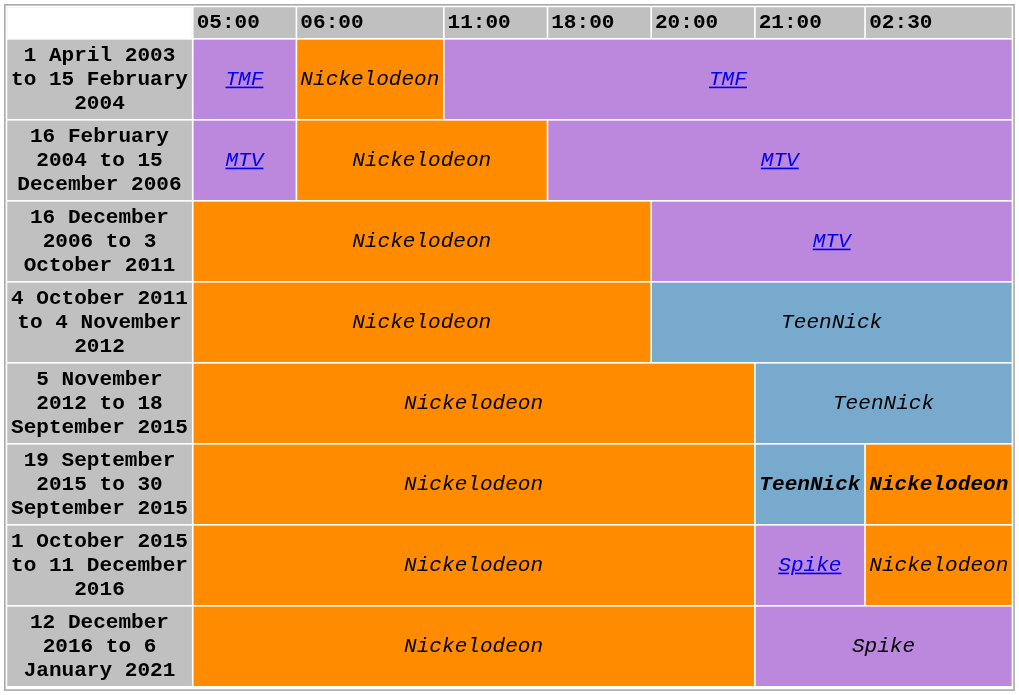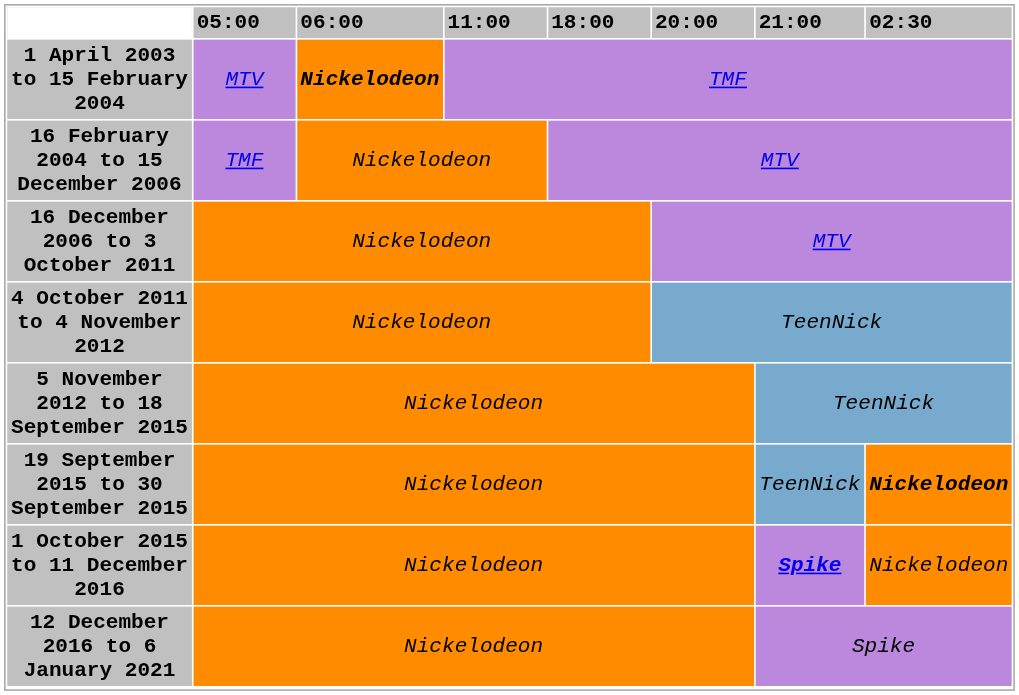1 April 2003 to 15 February 2004 | 05:00: TMF -> MTV
1 April 2003 to 15 February 2004 | 06:00: normal -> bold
16 February 2004 to 15 December 2006 | 05:00: MTV -> TMF
19 September 2015 to 30 September 2015 | 21:00: bold -> normal
1 October 2015 to 11 December 2016 | 21:00: normal -> bold
